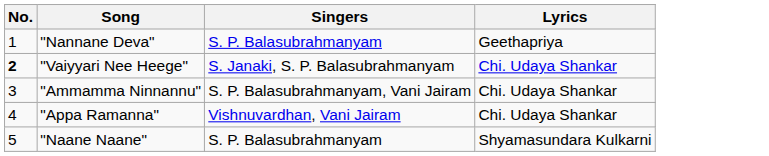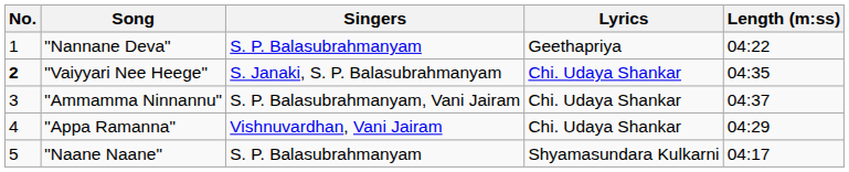+ column: Length (m:ss) | 04:22 | 04:35 | 04:37 | 04:29 | 04:17
